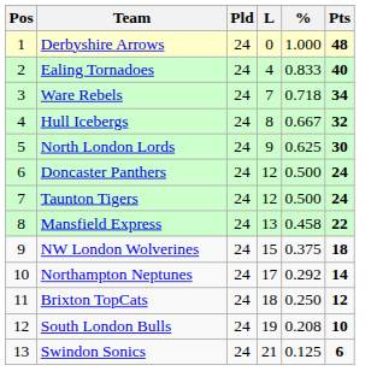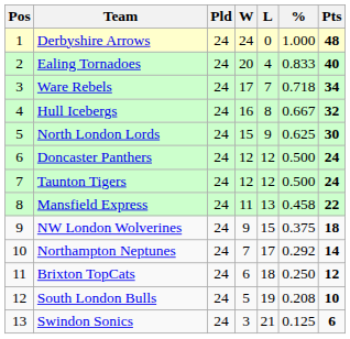+ column: W | 24 | 20 | 17 | 16 | 15 | 12 | 12 | 11 | 9 | 7 | 6 | 5 | 3
